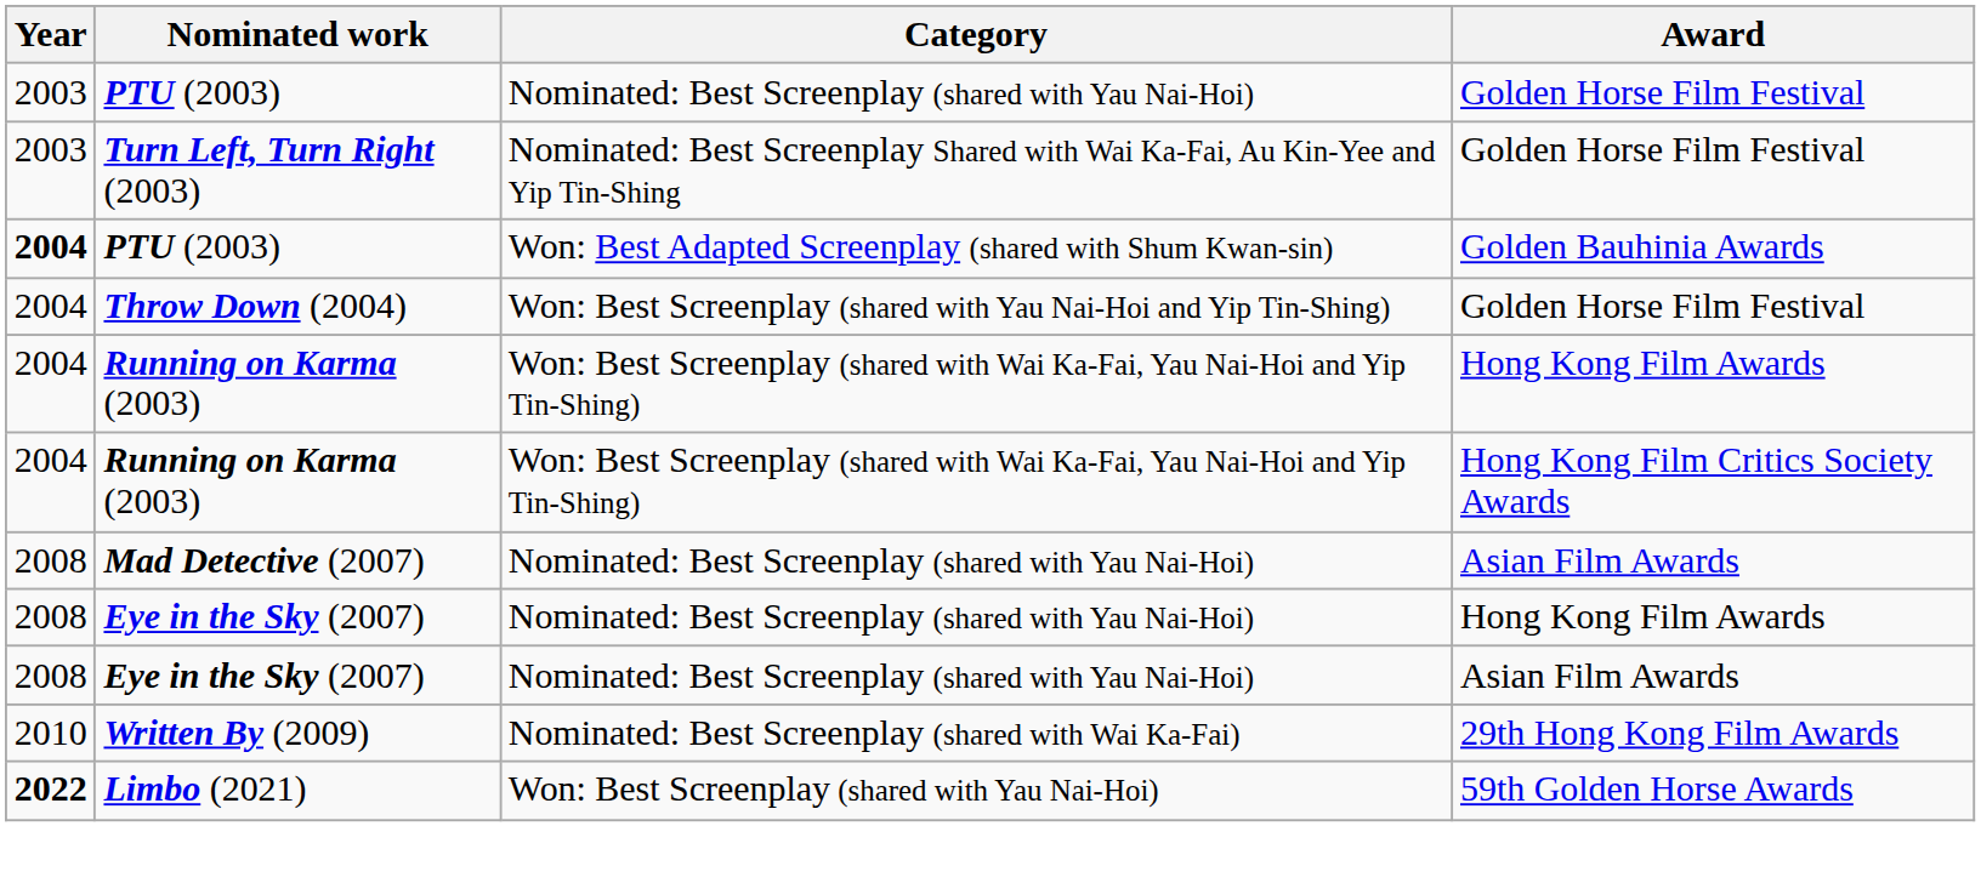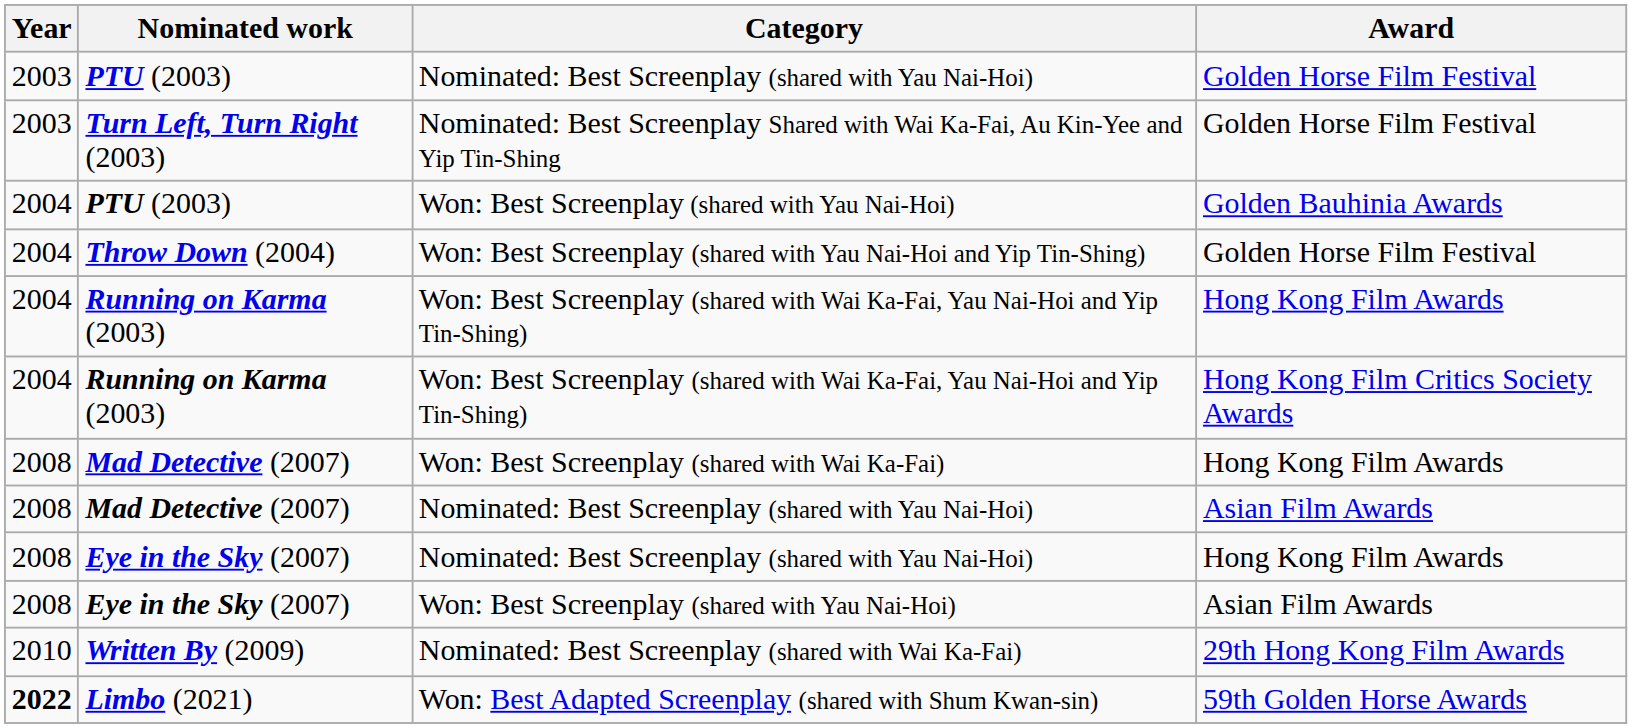PTU (2003) / Golden Bauhinia Awards | Year: bold -> normal
PTU (2003) / Golden Bauhinia Awards | Category: Won: Best Adapted Screenplay (shared with Shum Kwan-sin) -> Won: Best Screenplay (shared with Yau Nai-Hoi)
+ row: 2008 | Mad Detective (2007) | Won: Best Screenplay (shared with Wai Ka-Fai) | Hong Kong Film Awards
Eye in the Sky (2007) / Asian Film Awards | Category: Nominated: Best Screenplay (shared with Yau Nai-Hoi) -> Won: Best Screenplay (shared with Yau Nai-Hoi)
Limbo (2021) | Category: Won: Best Screenplay (shared with Yau Nai-Hoi) -> Won: Best Adapted Screenplay (shared with Shum Kwan-sin)
